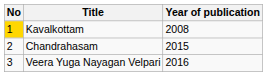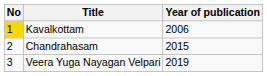Kavalkottam | Year of publication: 2008 -> 2006
Veera Yuga Nayagan Velpari | Year of publication: 2016 -> 2019
